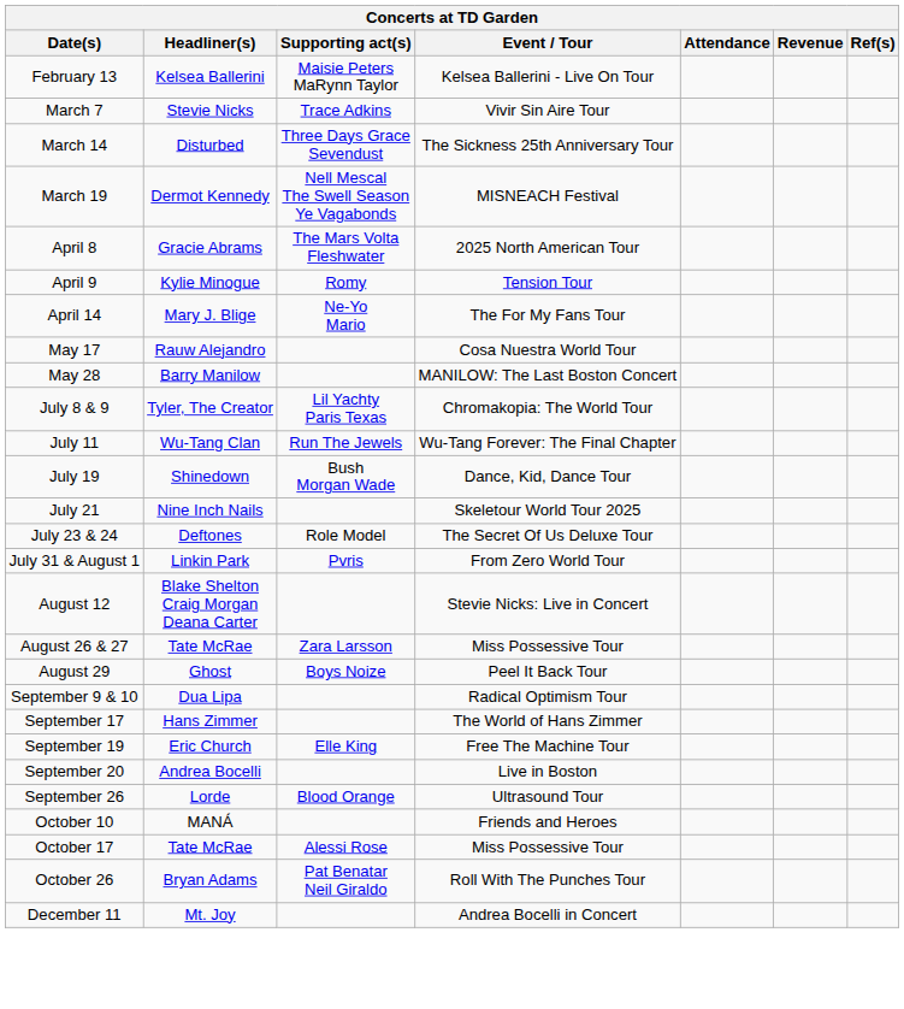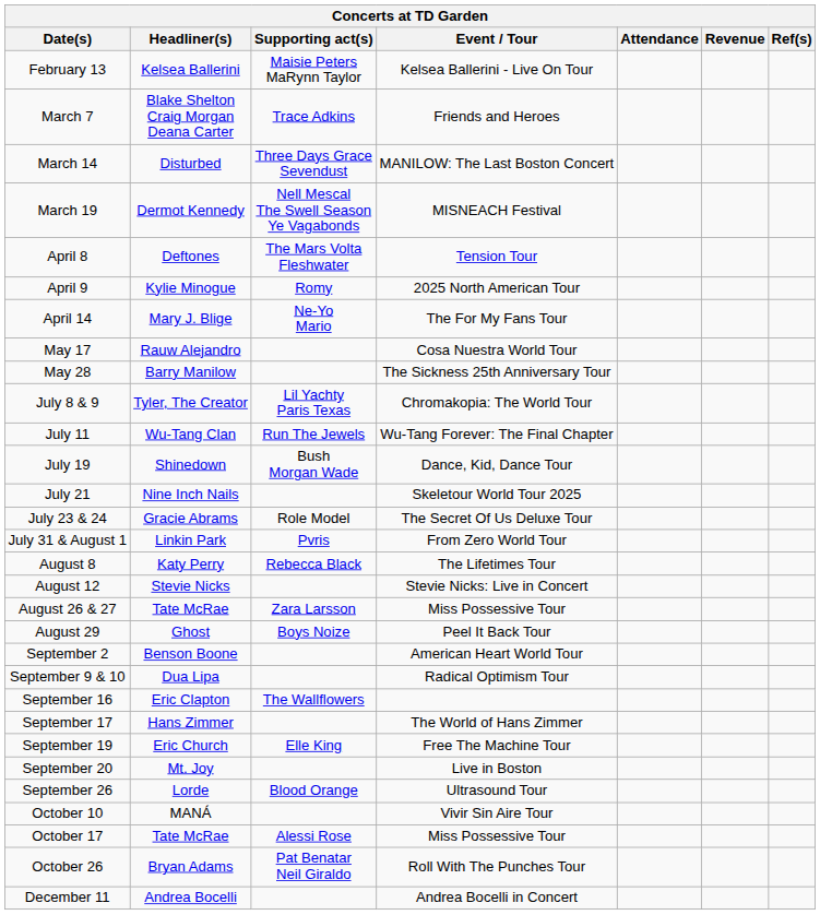March 7 | Headliner(s): Stevie Nicks -> Blake Shelton Craig Morgan Deana Carter
March 7 | Event / Tour: Vivir Sin Aire Tour -> Friends and Heroes
March 14 | Event / Tour: The Sickness 25th Anniversary Tour -> MANILOW: The Last Boston Concert
April 8 | Headliner(s): Gracie Abrams -> Deftones
April 8 | Event / Tour: 2025 North American Tour -> Tension Tour
April 9 | Event / Tour: Tension Tour -> 2025 North American Tour
May 28 | Event / Tour: MANILOW: The Last Boston Concert -> The Sickness 25th Anniversary Tour
July 23 & 24 | Headliner(s): Deftones -> Gracie Abrams
+ row: August 8 | Katy Perry | Rebecca Black | The Lifetimes Tour
August 12 | Headliner(s): Blake Shelton Craig Morgan Deana Carter -> Stevie Nicks
+ row: September 2 | Benson Boone | American Heart World Tour
+ row: September 16 | Eric Clapton | The Wallflowers
September 20 | Headliner(s): Andrea Bocelli -> Mt. Joy
October 10 | Event / Tour: Friends and Heroes -> Vivir Sin Aire Tour
December 11 | Headliner(s): Mt. Joy -> Andrea Bocelli
